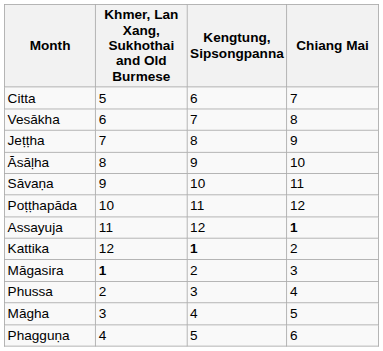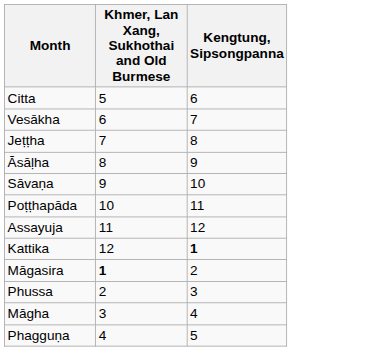- column: Chiang Mai | 7 | 8 | 9 | 10 | 11 | 12 | 1 | 2 | 3 | 4 | 5 | 6
